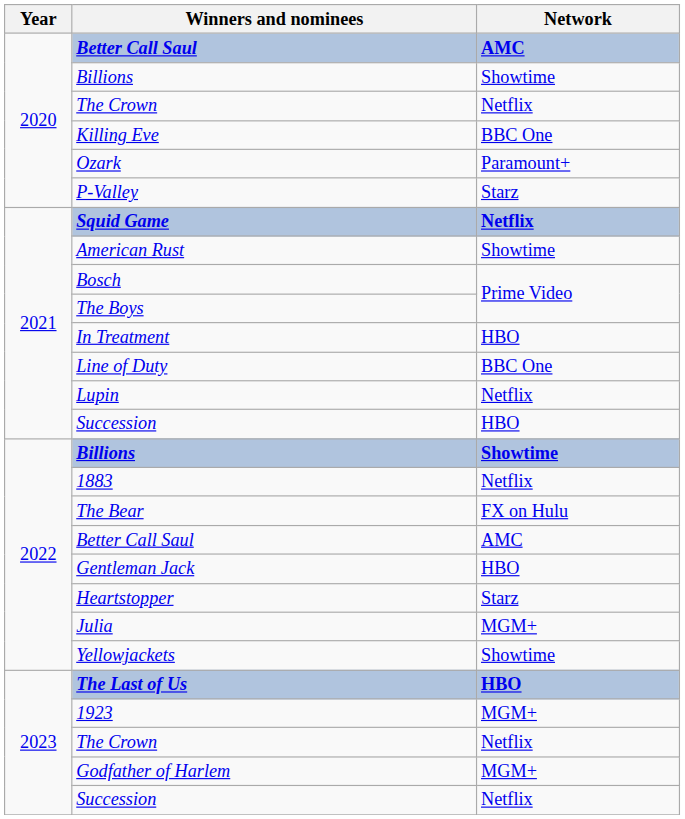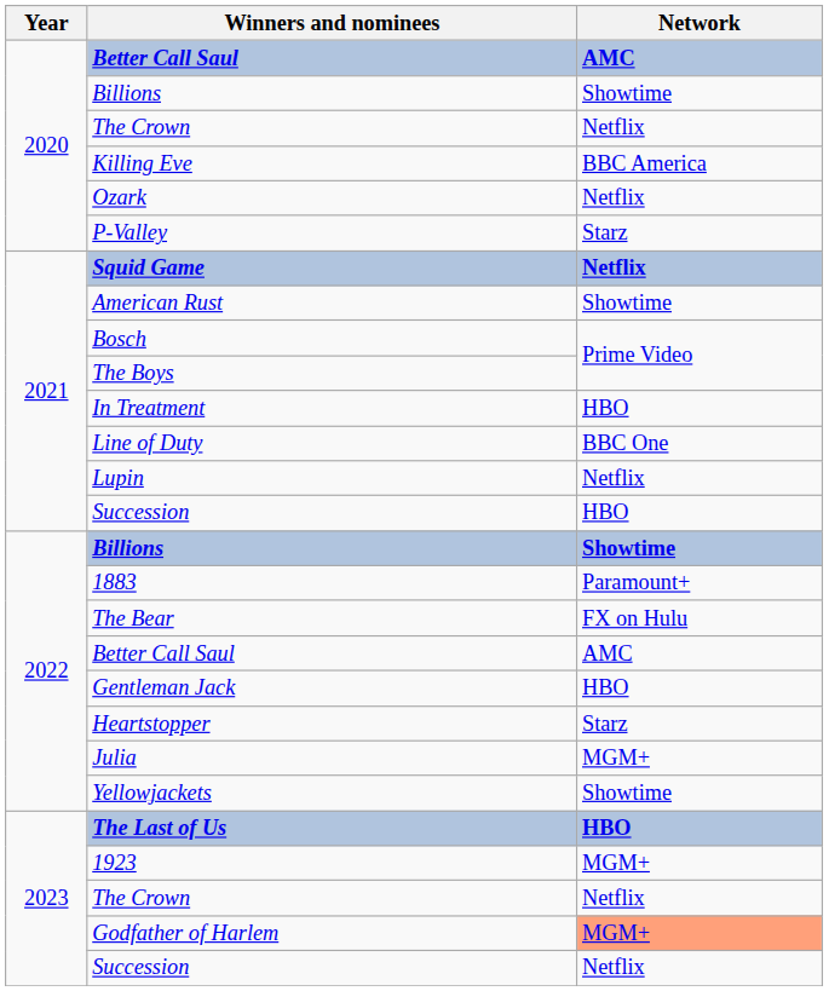Killing Eve | Network: BBC One -> BBC America
Ozark | Network: Paramount+ -> Netflix
1883 | Network: Netflix -> Paramount+
Godfather of Harlem | Network: no background -> lightsalmon background
